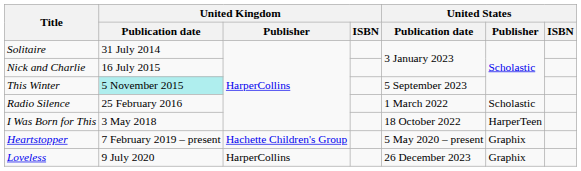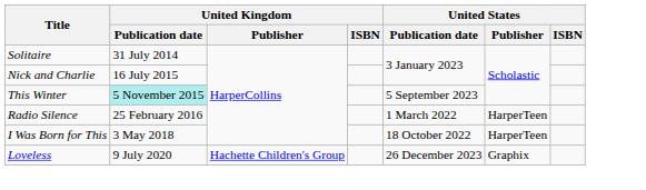Radio Silence | United States / Publisher: Scholastic -> HarperTeen
- row: Heartstopper | 7 February 2019 – present | Hachette Children's Group | 5 May 2020 – present | Graphix
Loveless | United Kingdom / Publisher: HarperCollins -> Hachette Children's Group
